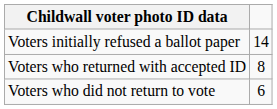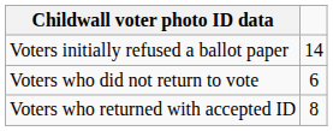rows swapped: Voters who returned with accepted ID <-> Voters who did not return to vote
